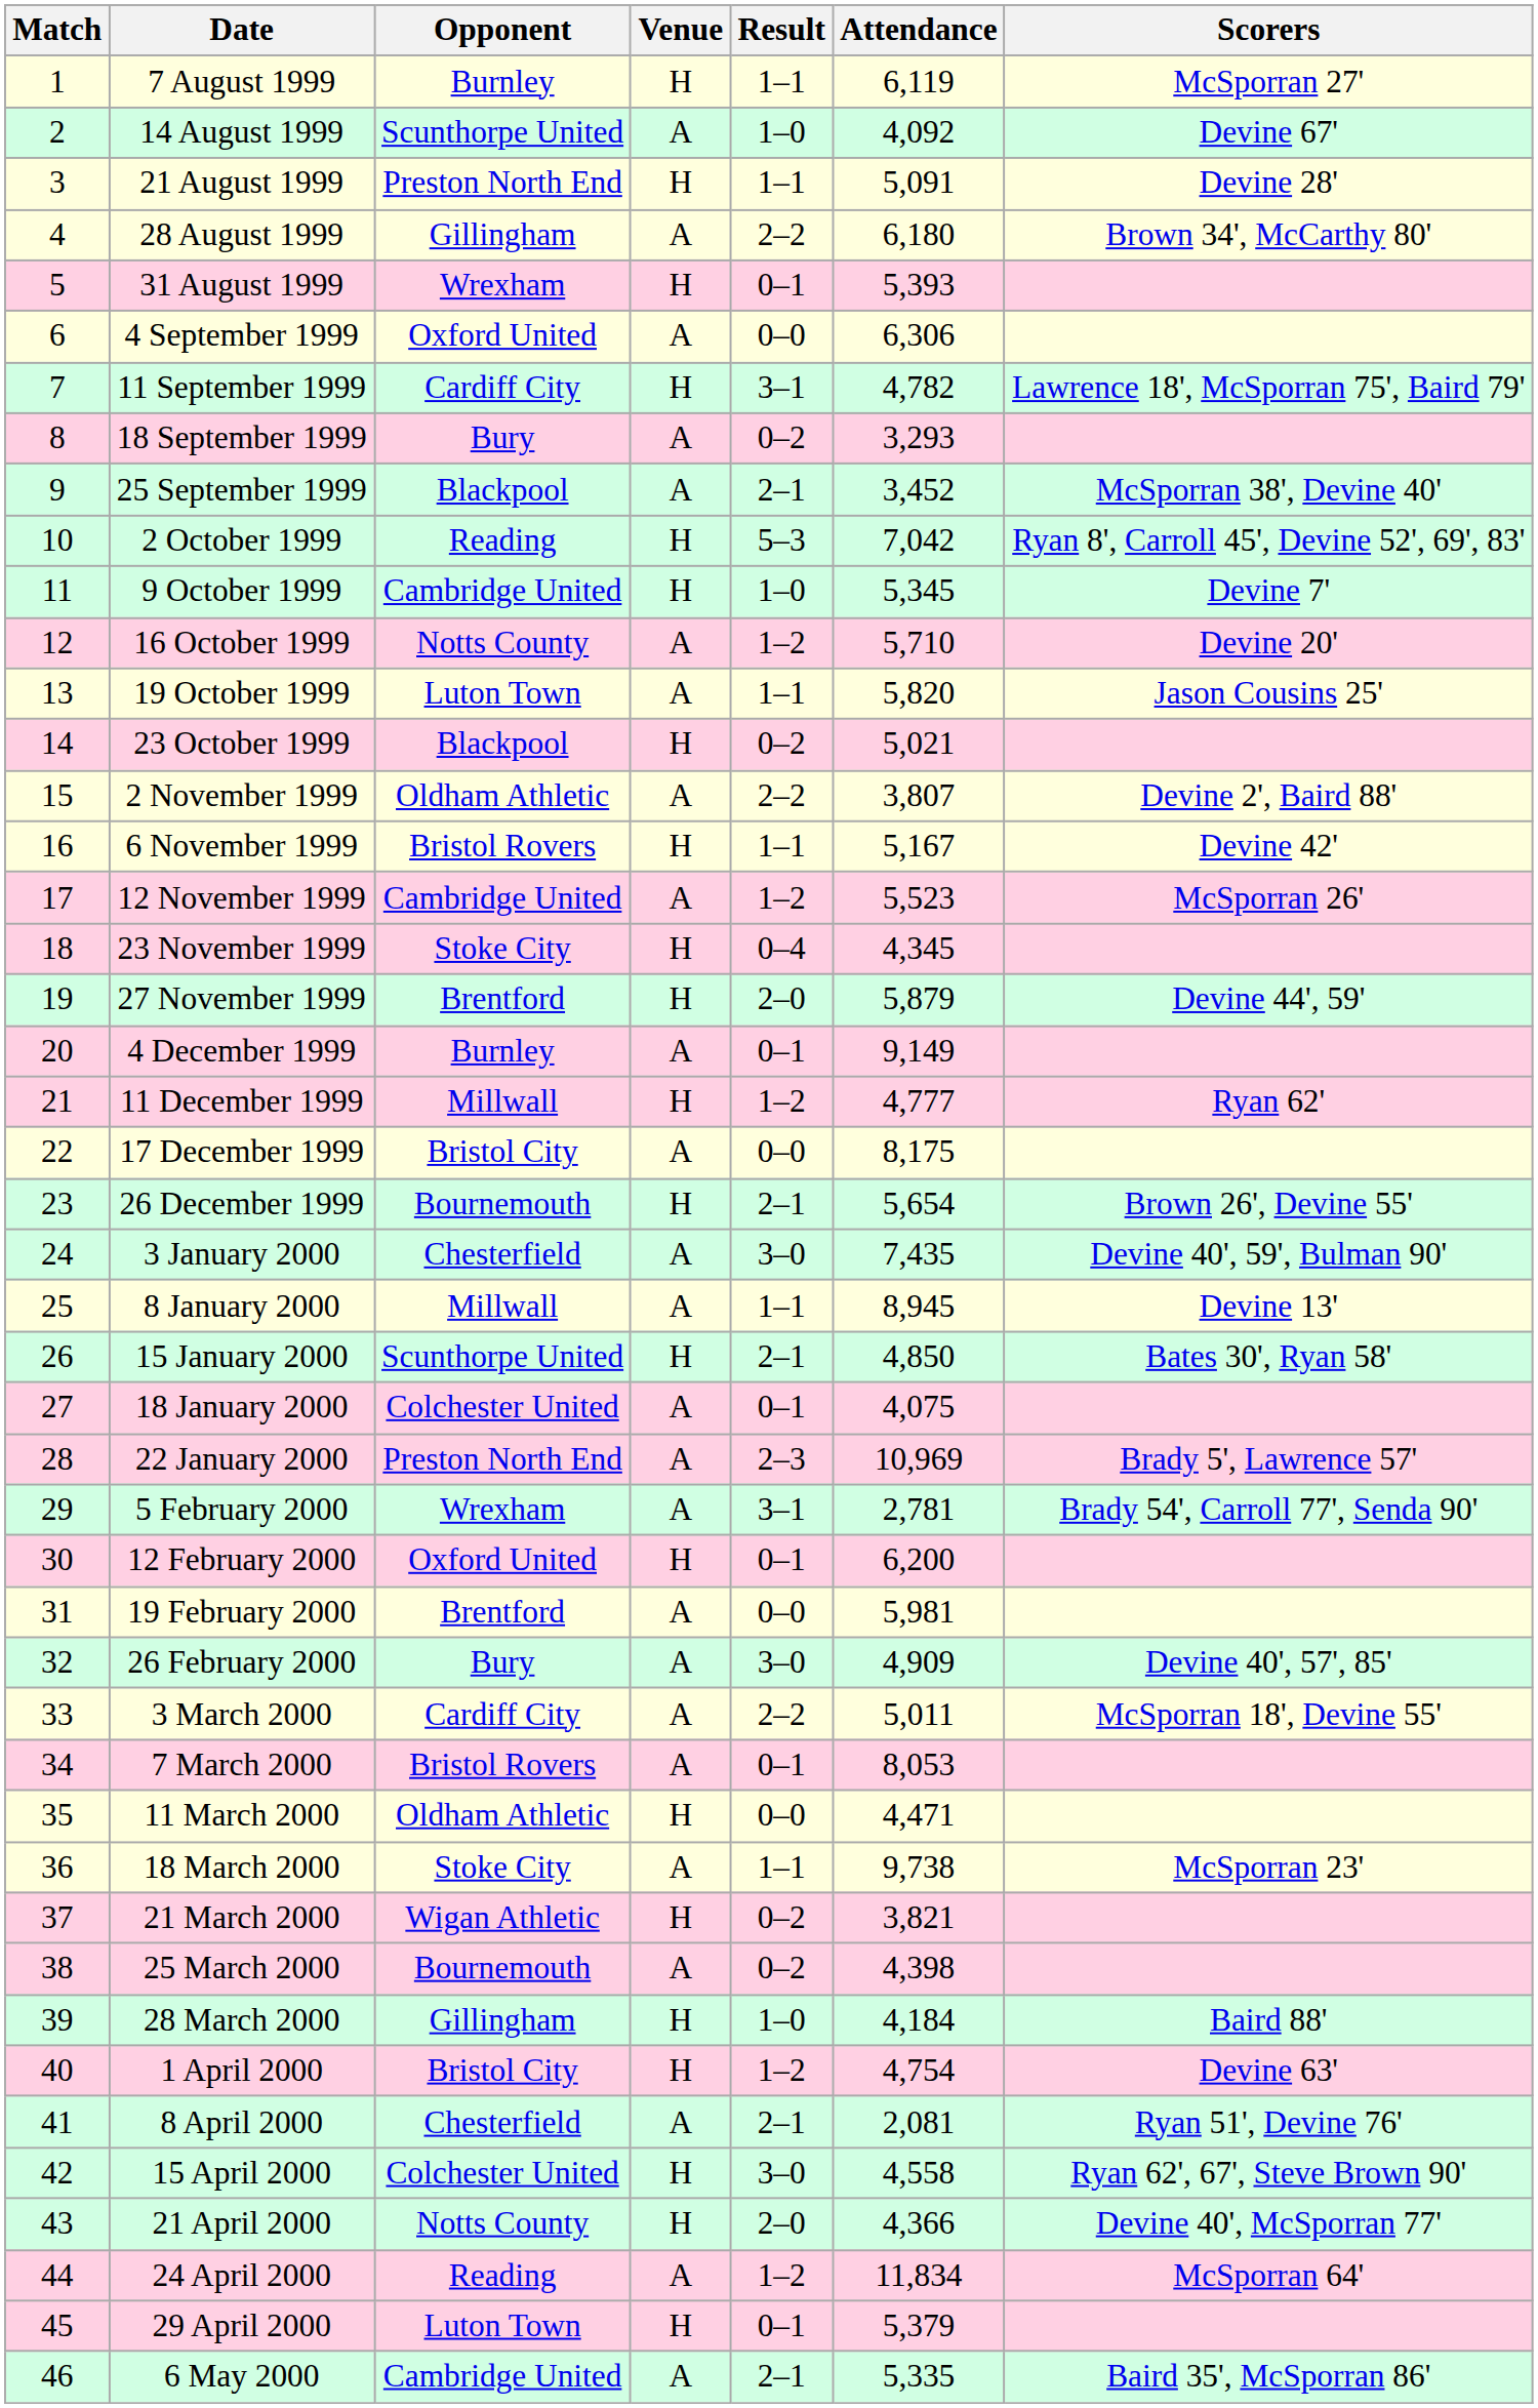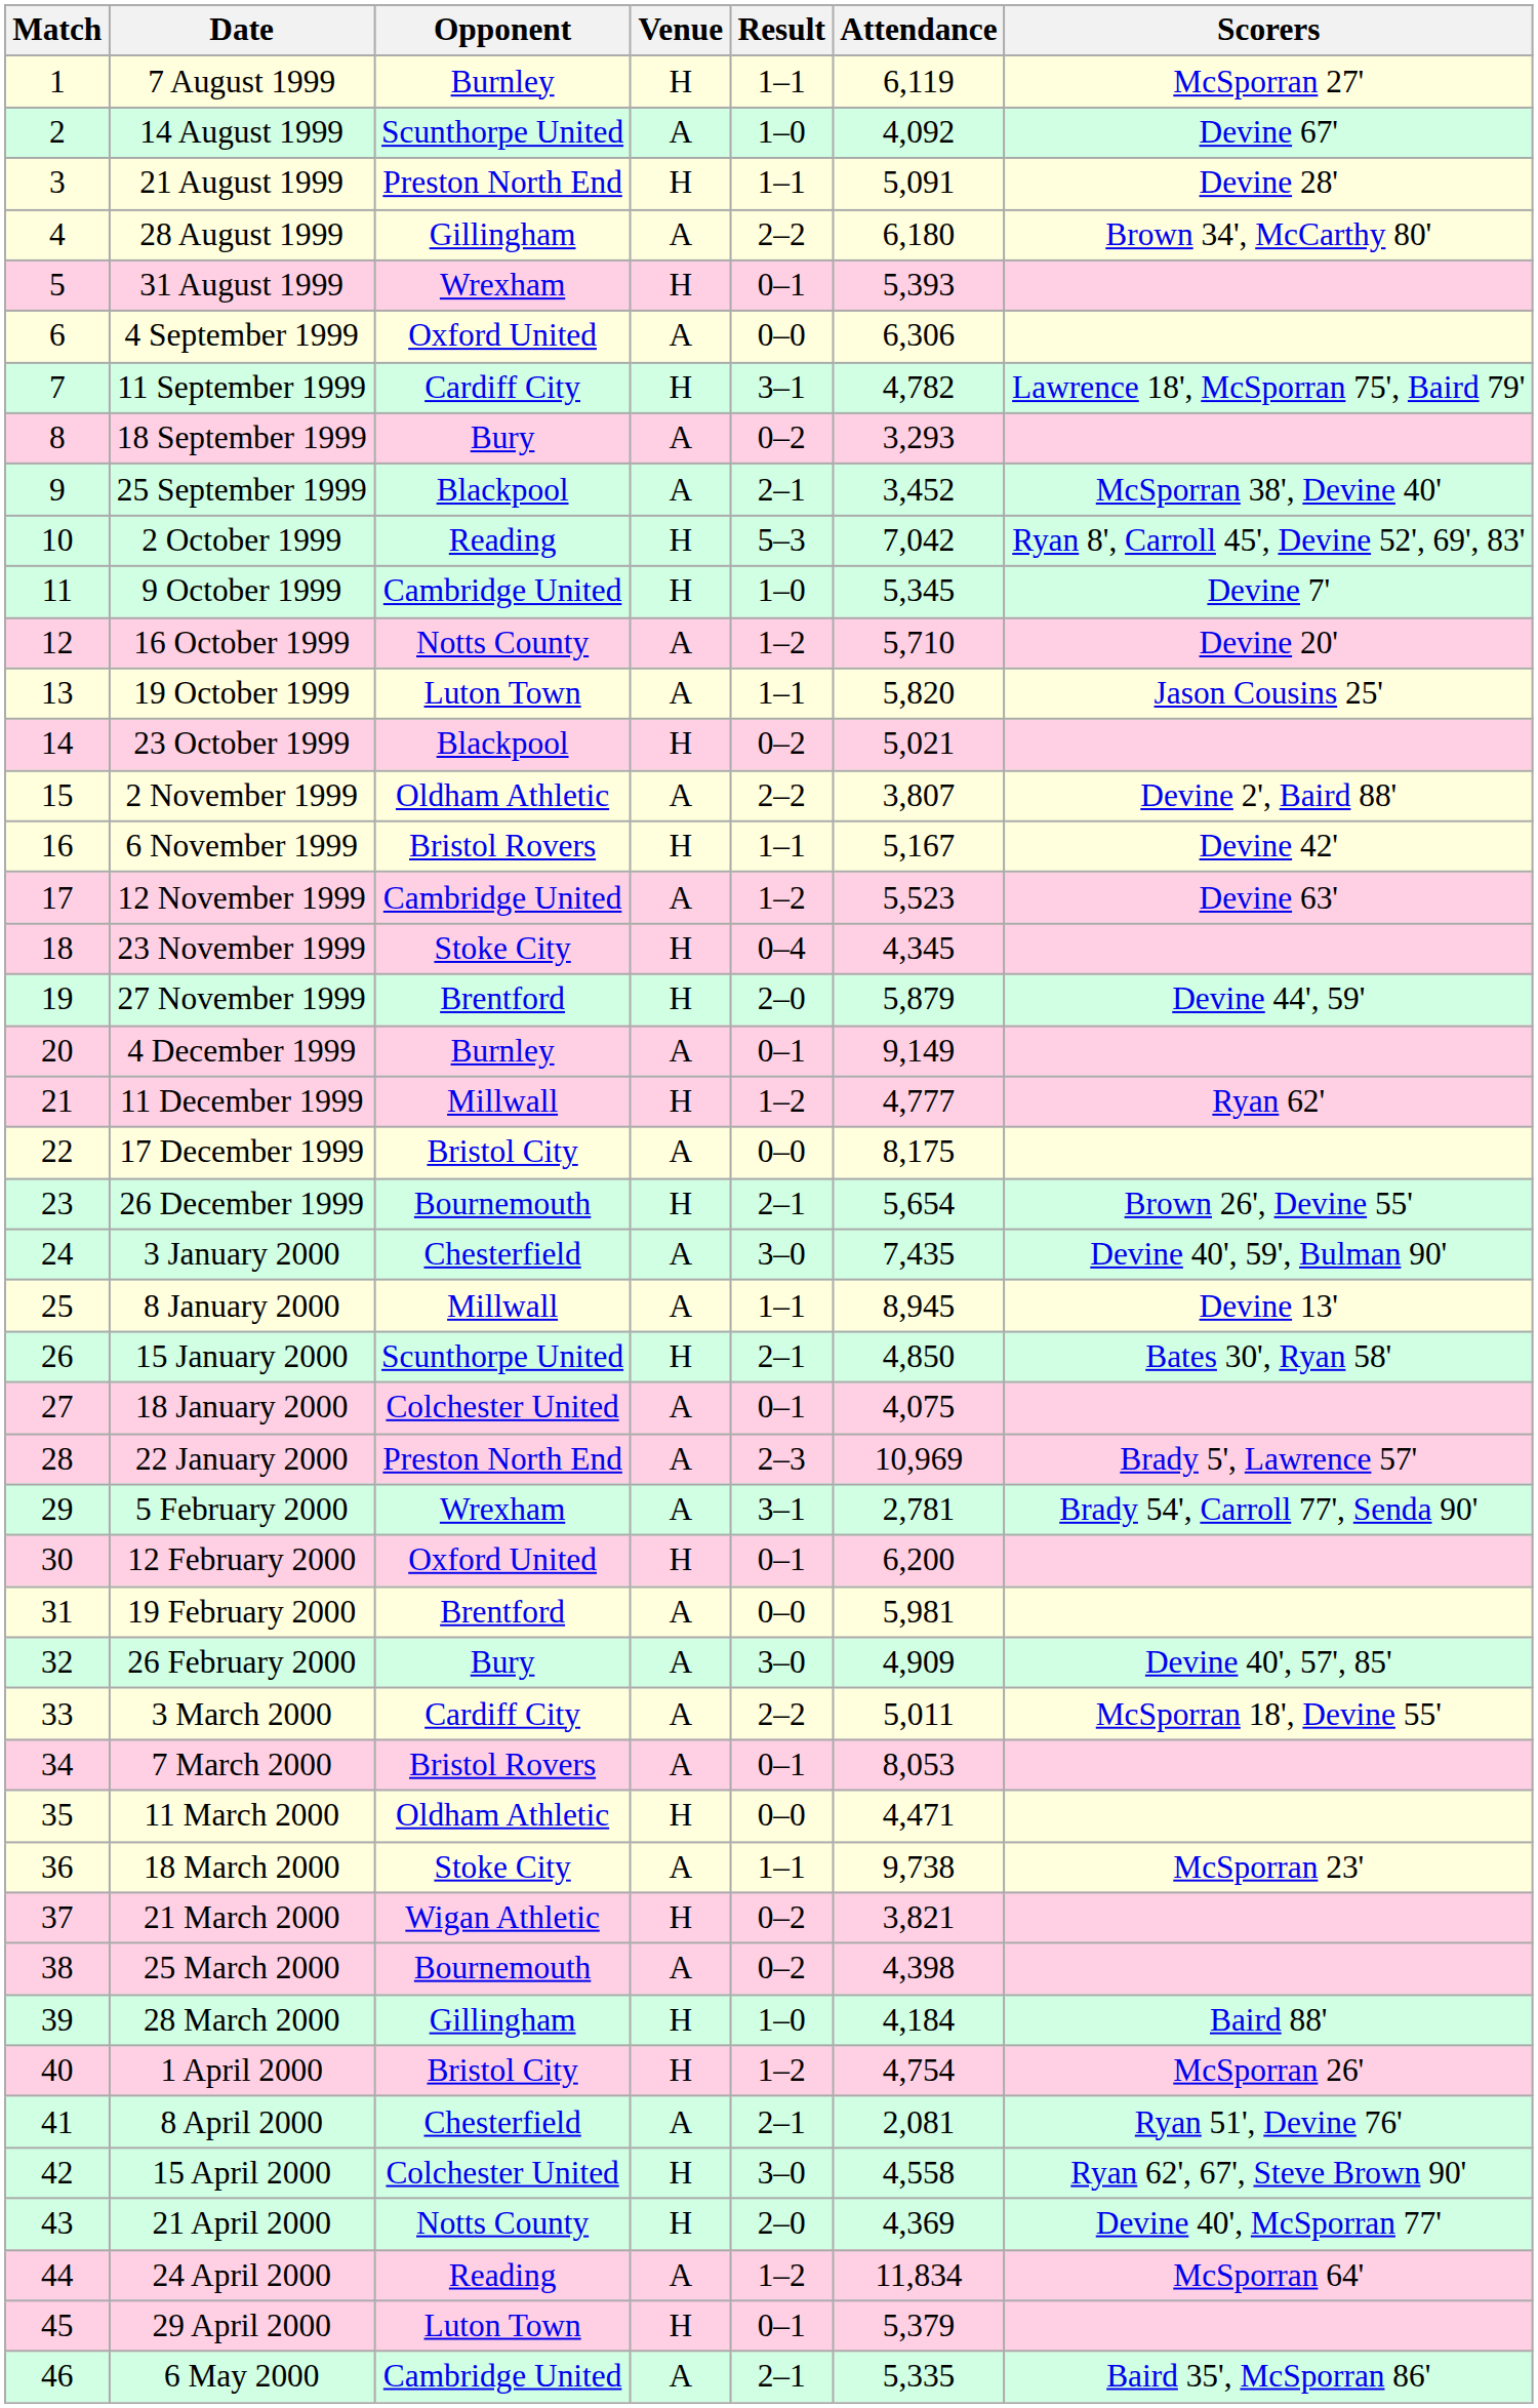12 November 1999 | Scorers: McSporran 26' -> Devine 63'
1 April 2000 | Scorers: Devine 63' -> McSporran 26'
21 April 2000 | Attendance: 4,366 -> 4,369
